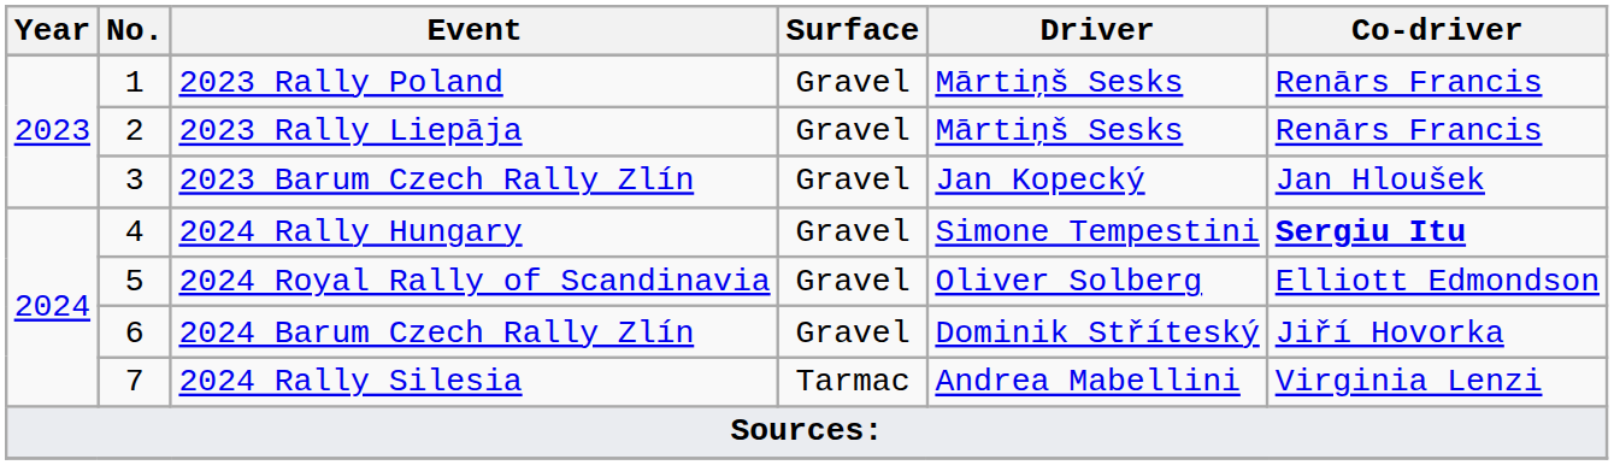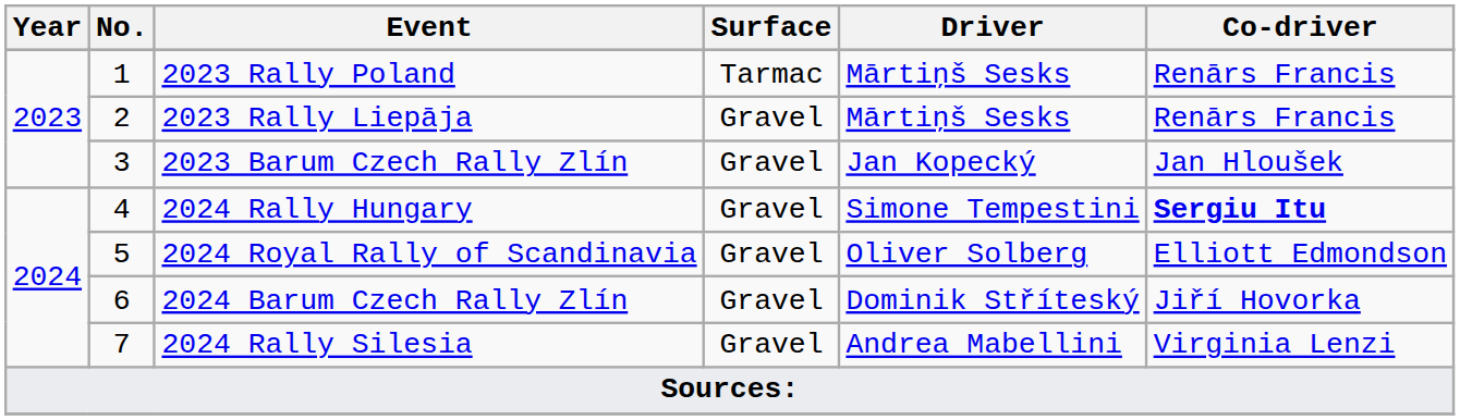2023 Rally Poland | Surface: Gravel -> Tarmac
2024 Rally Silesia | Surface: Tarmac -> Gravel
